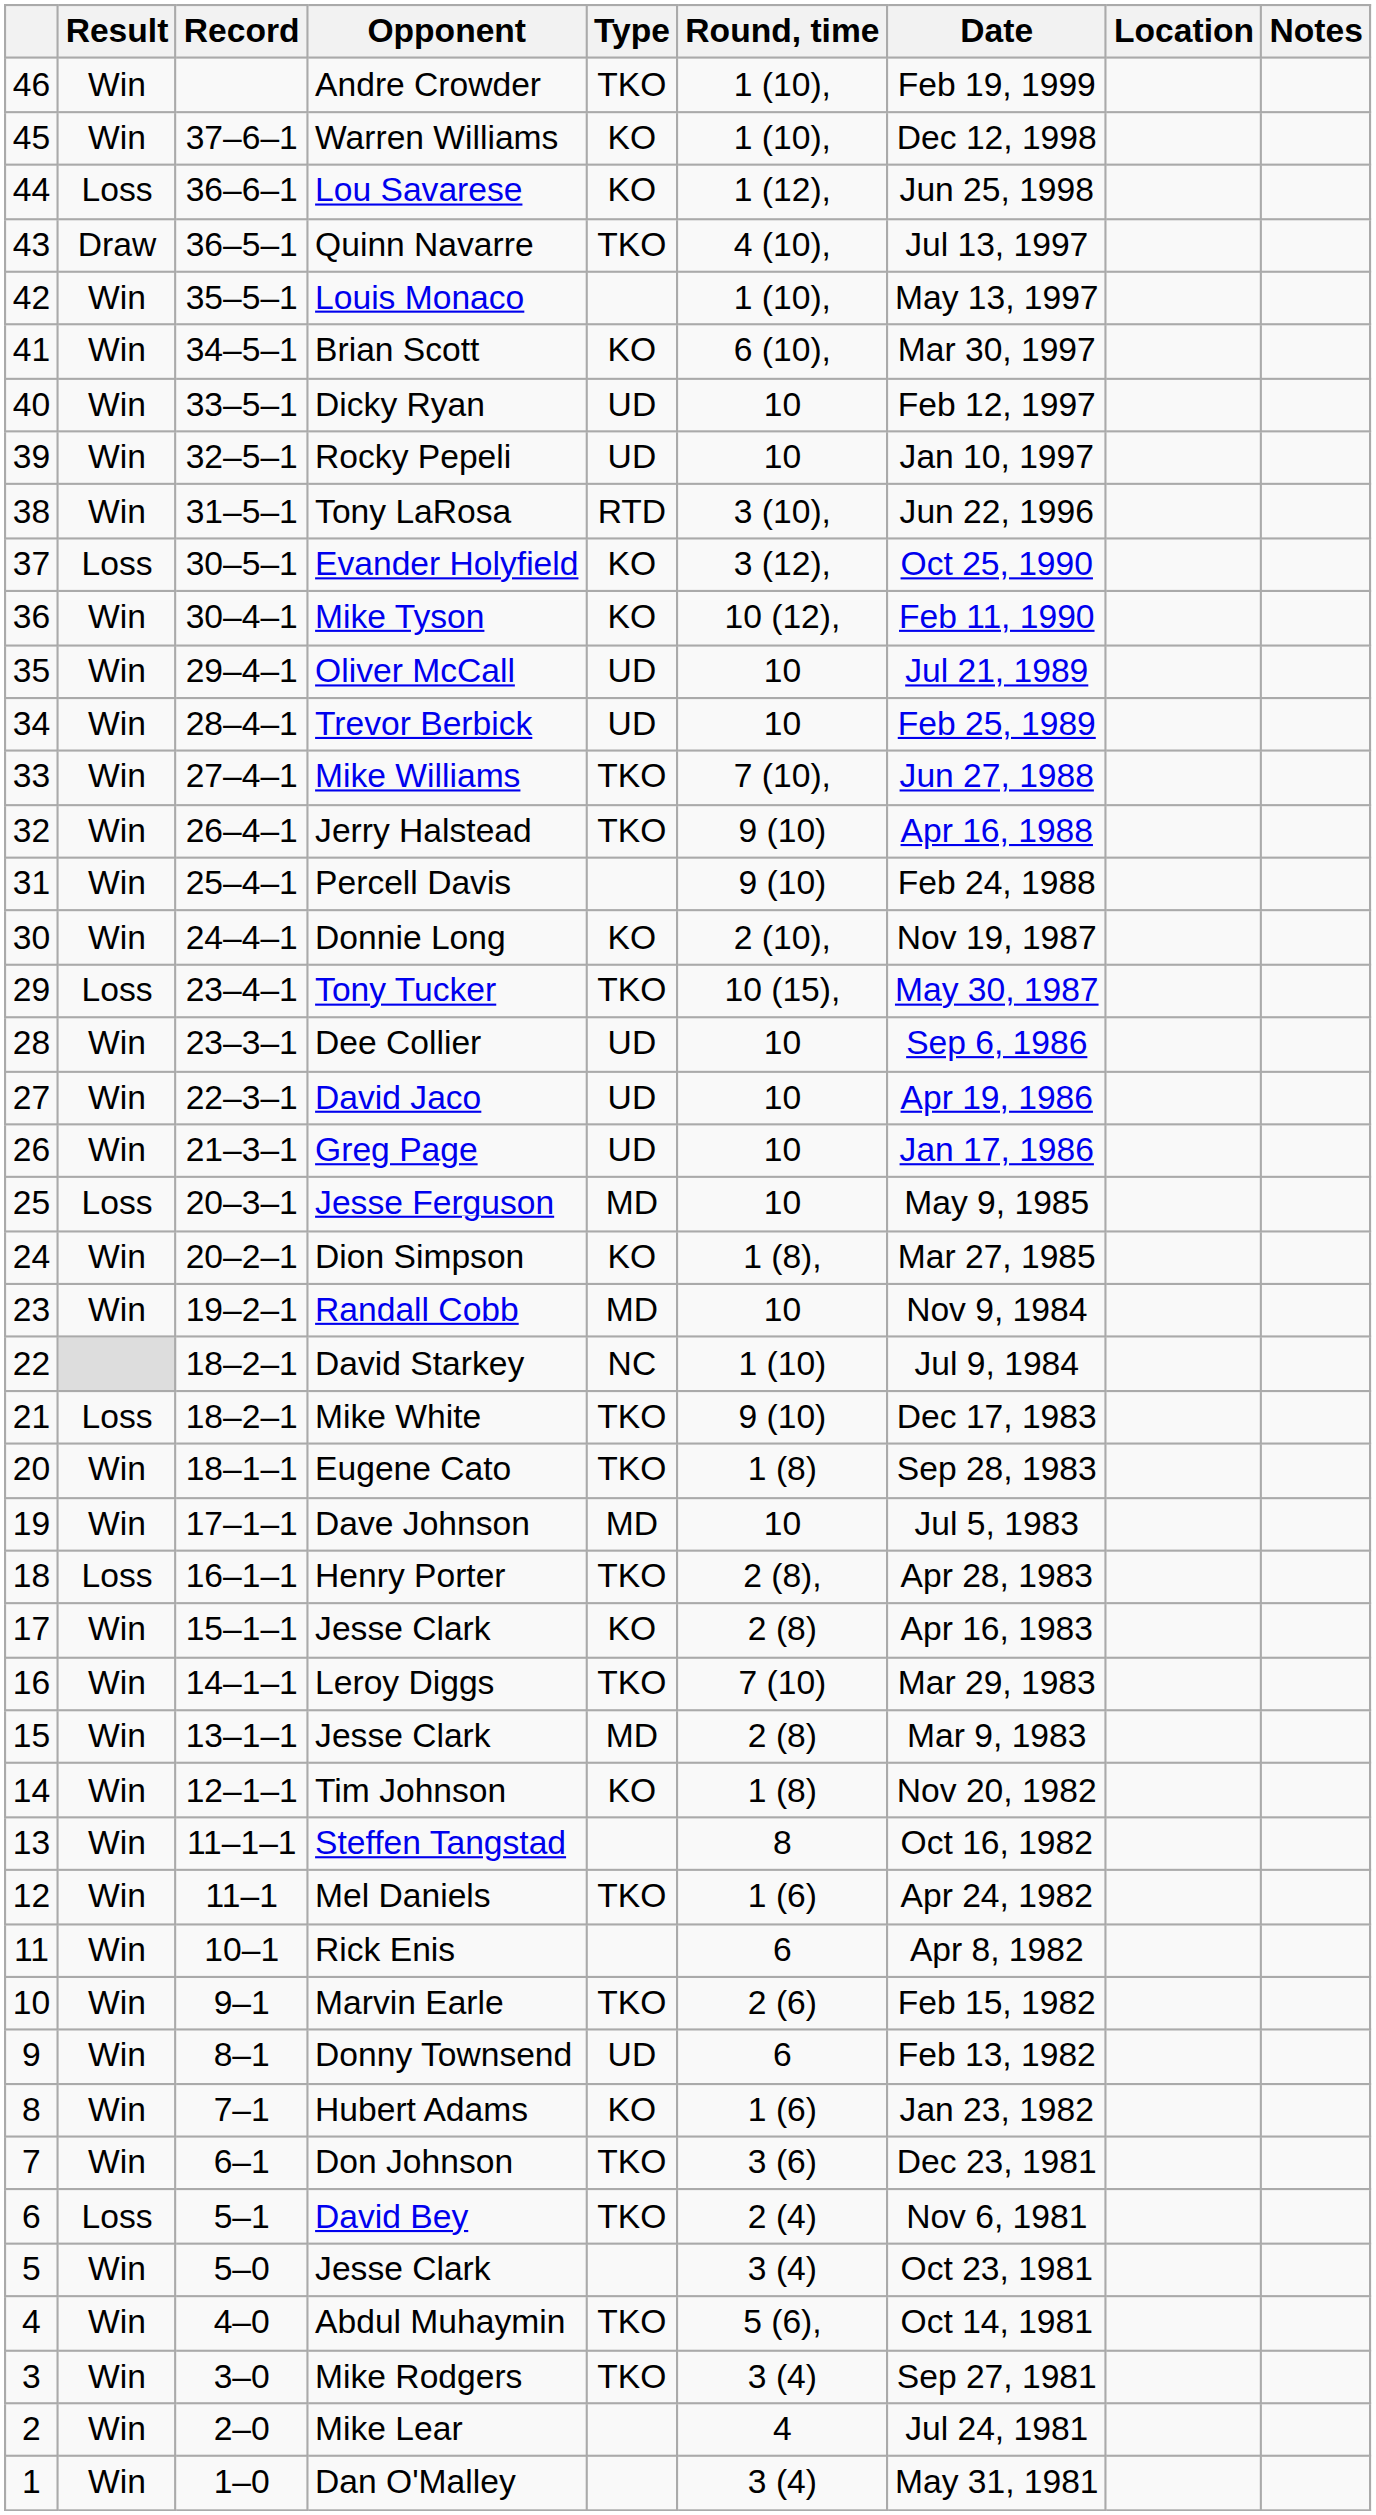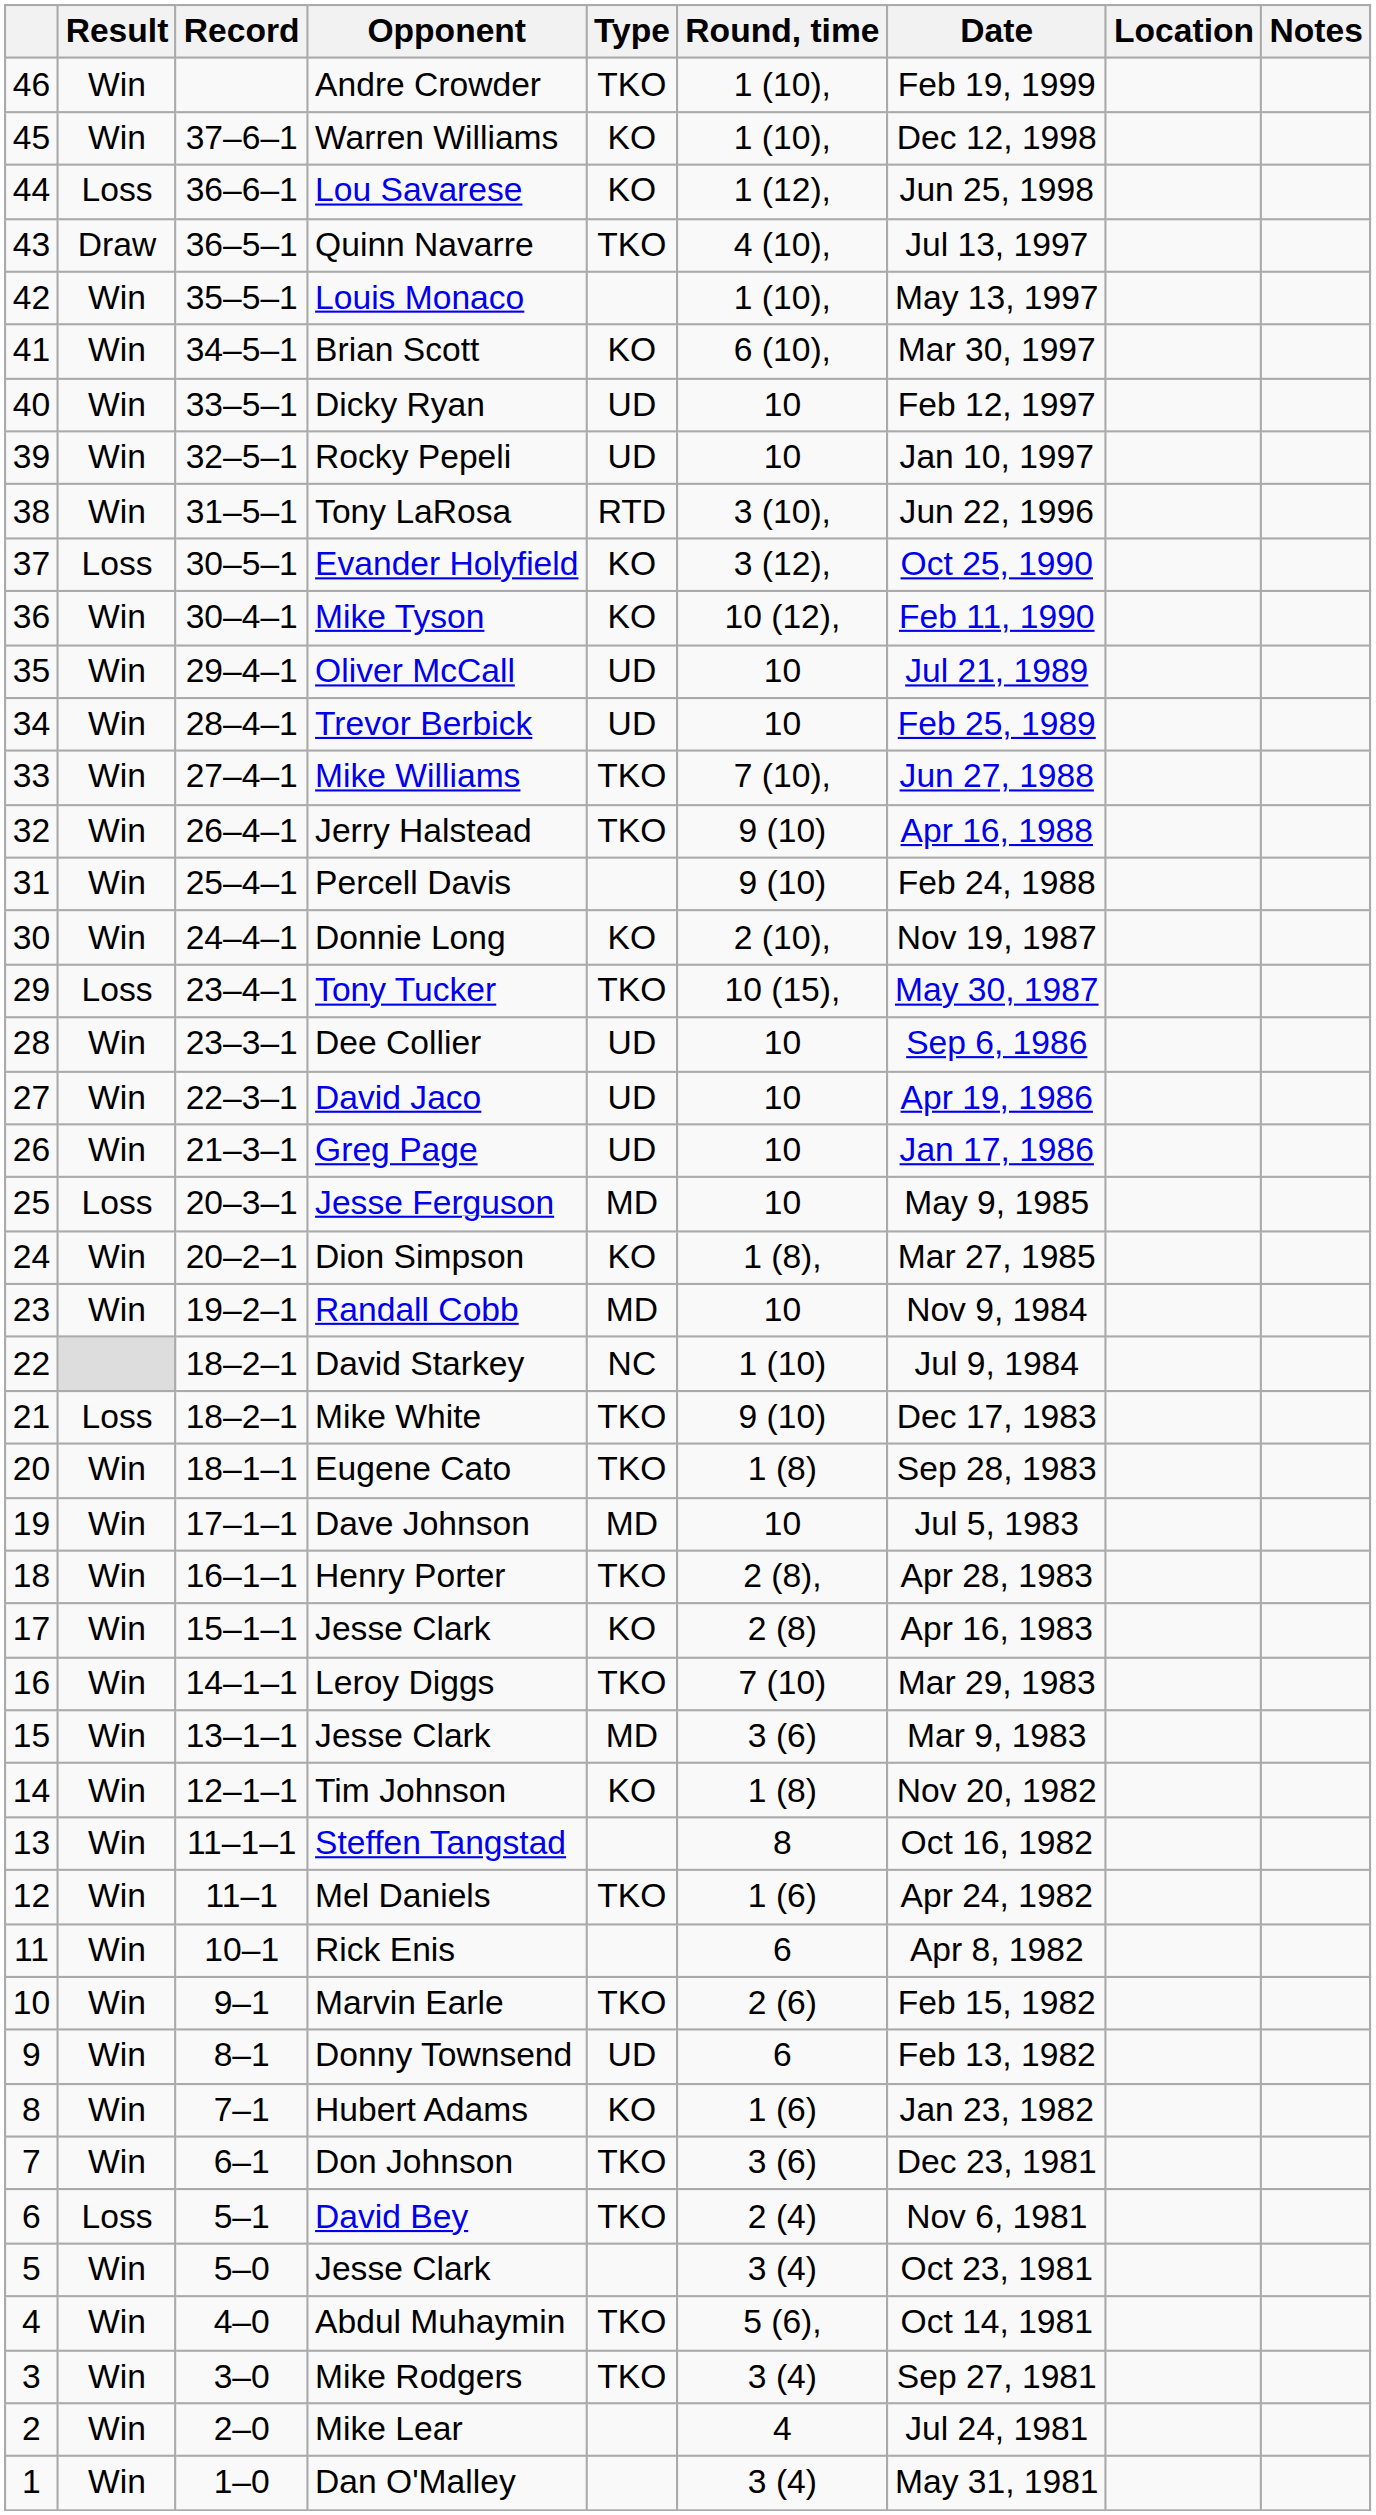Henry Porter | Result: Loss -> Win
15 / Jesse Clark | Round, time: 2 (8) -> 3 (6)
